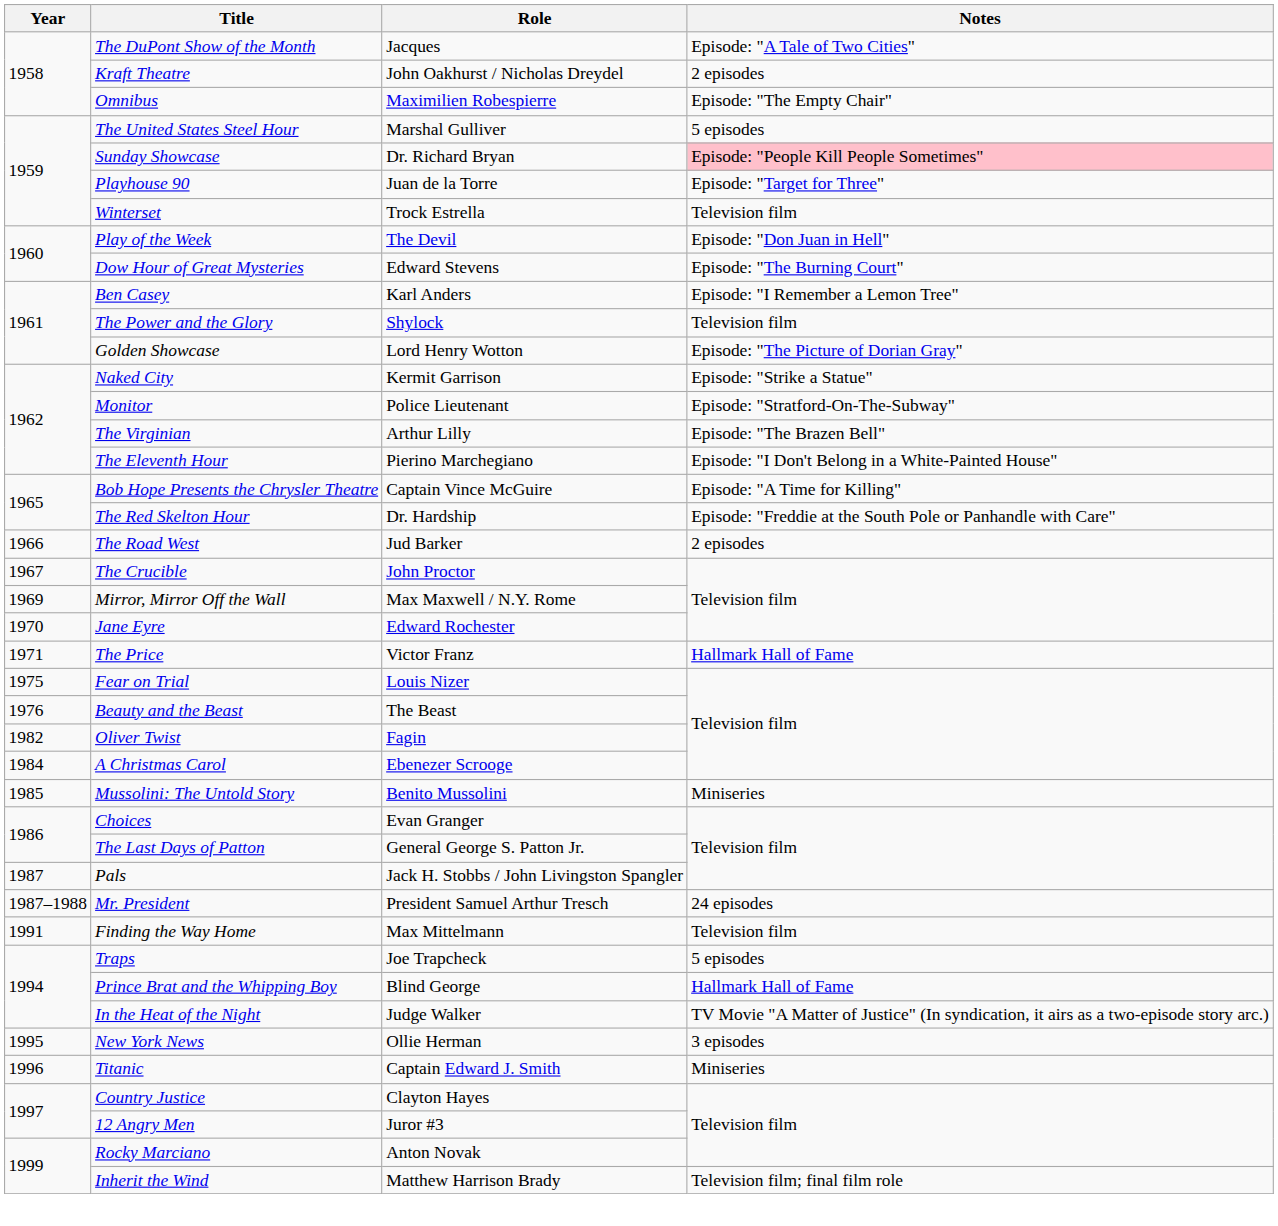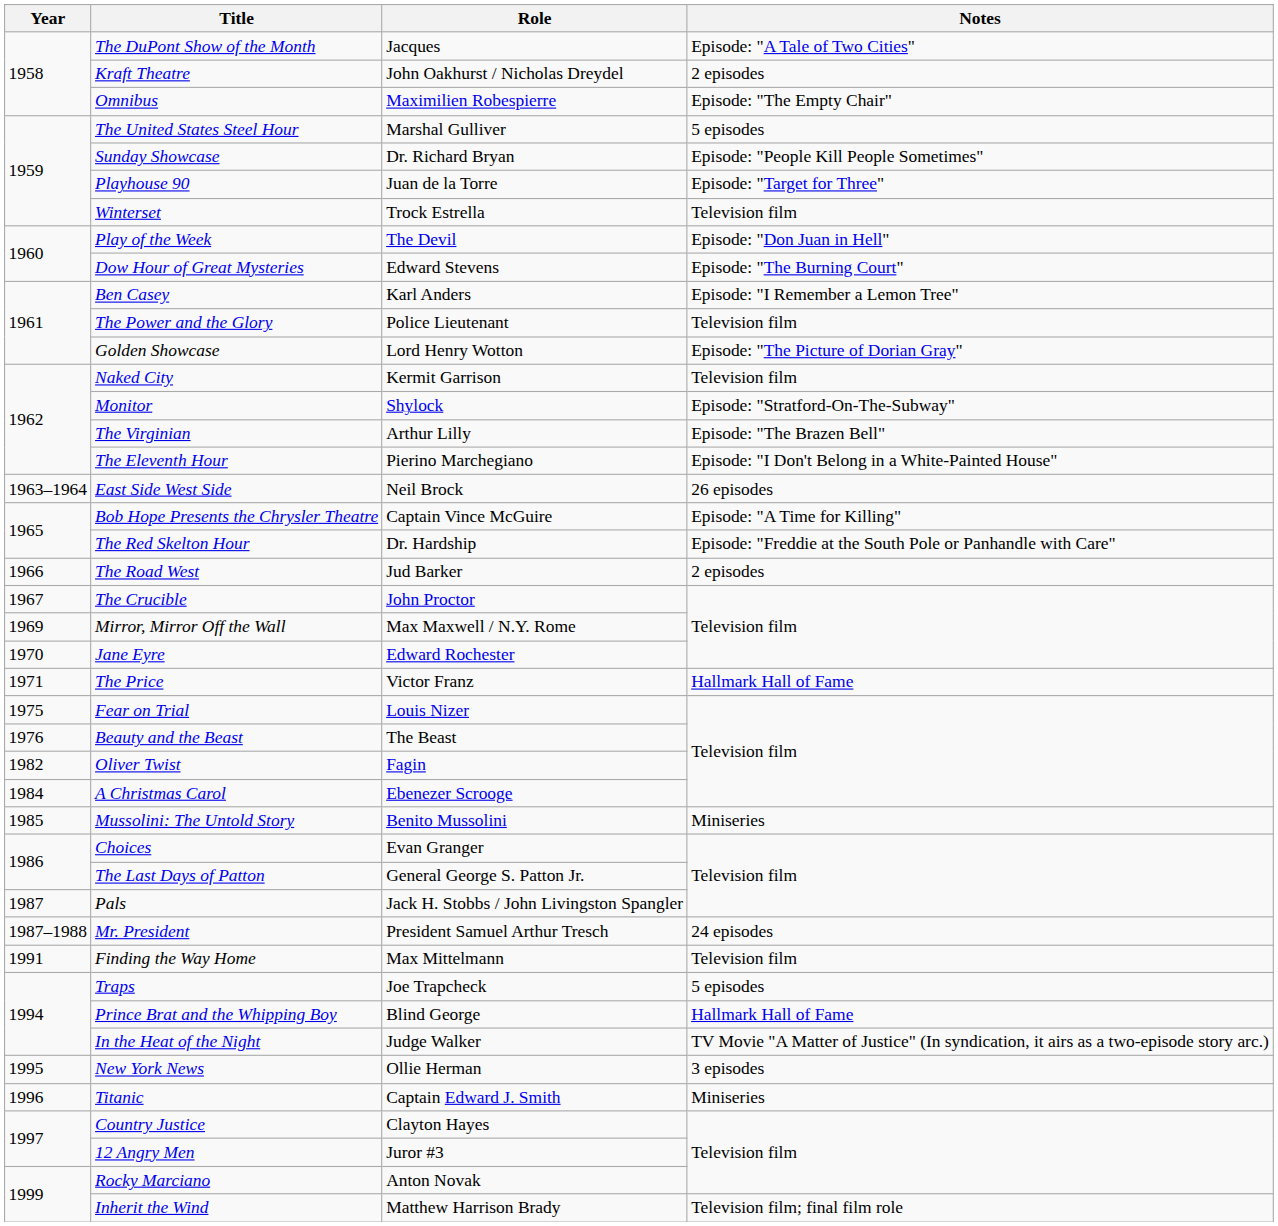Sunday Showcase | Notes: pink background -> no background
The Power and the Glory | Role: Shylock -> Police Lieutenant
Naked City | Notes: Episode: "Strike a Statue" -> Television film
Monitor | Role: Police Lieutenant -> Shylock
+ row: 1963–1964 | East Side West Side | Neil Brock | 26 episodes
